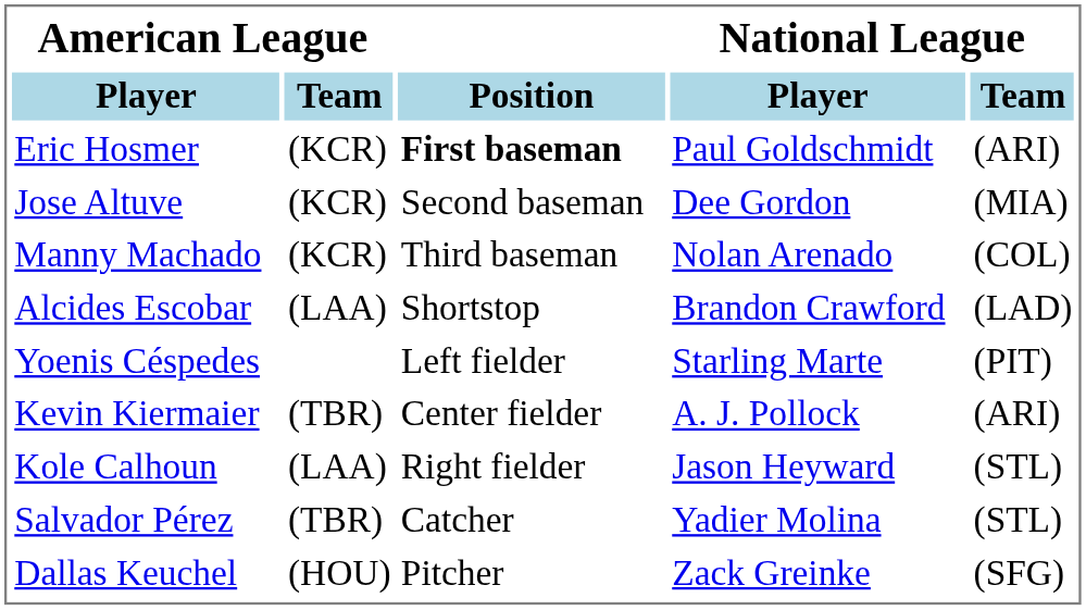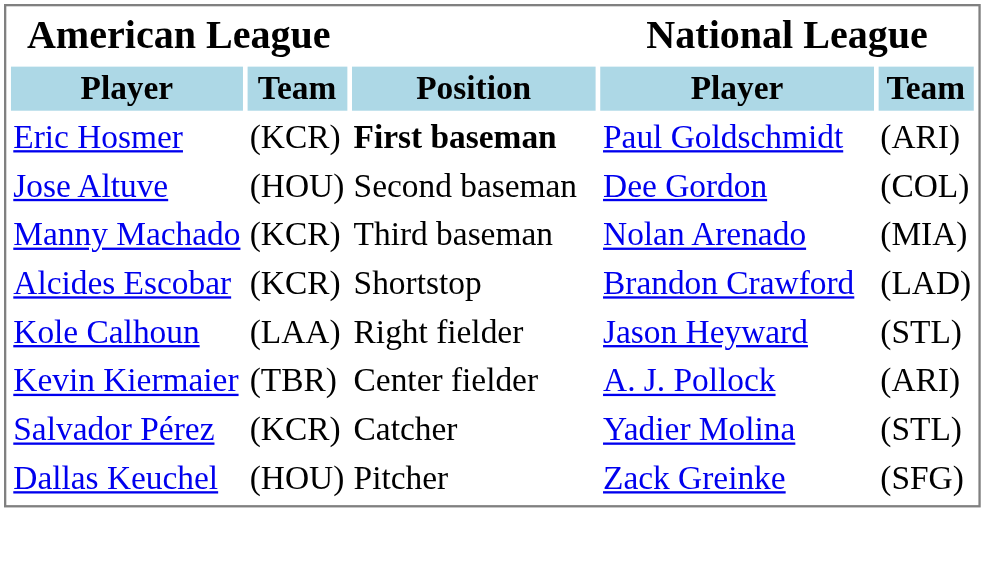Jose Altuve | American League / Team: (KCR) -> (HOU)
Jose Altuve | National League / Team: (MIA) -> (COL)
Manny Machado | National League / Team: (COL) -> (MIA)
Alcides Escobar | American League / Team: (LAA) -> (KCR)
- row: Yoenis Céspedes | Left fielder | Starling Marte | (PIT)
rows swapped: Kevin Kiermaier <-> Kole Calhoun
Salvador Pérez | American League / Team: (TBR) -> (KCR)
